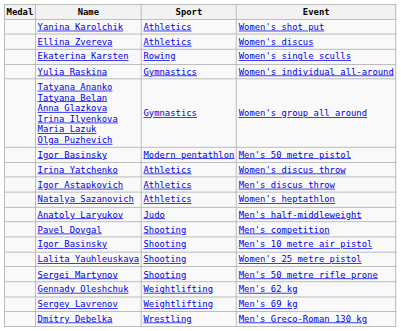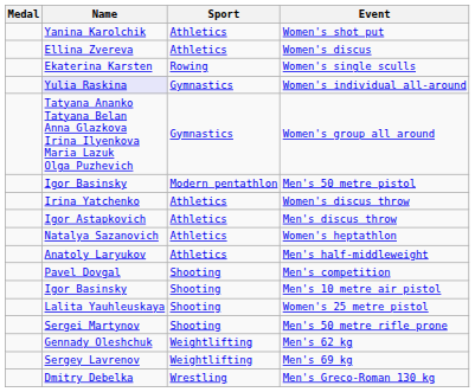Women's individual all-around | Name: no background -> lavender background
Men's half-middleweight | Sport: Judo -> Athletics
